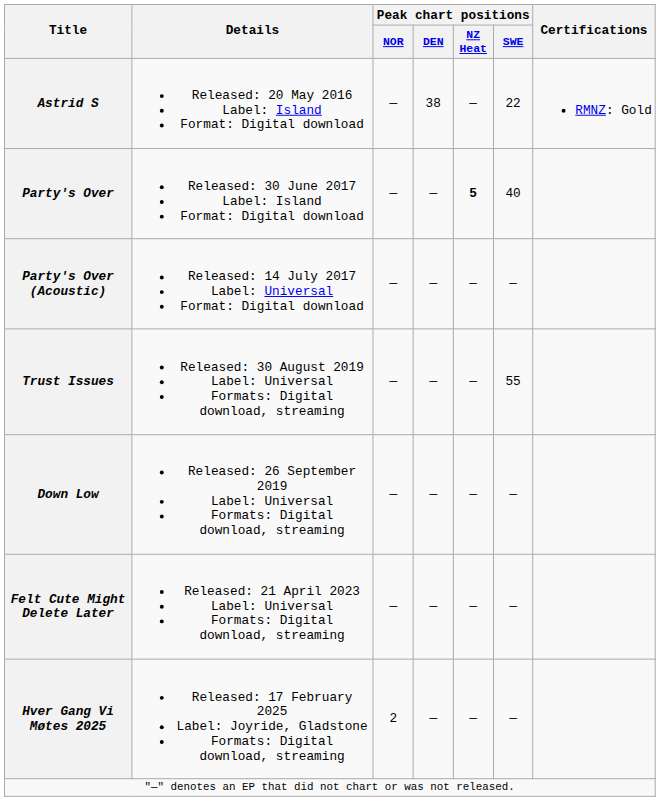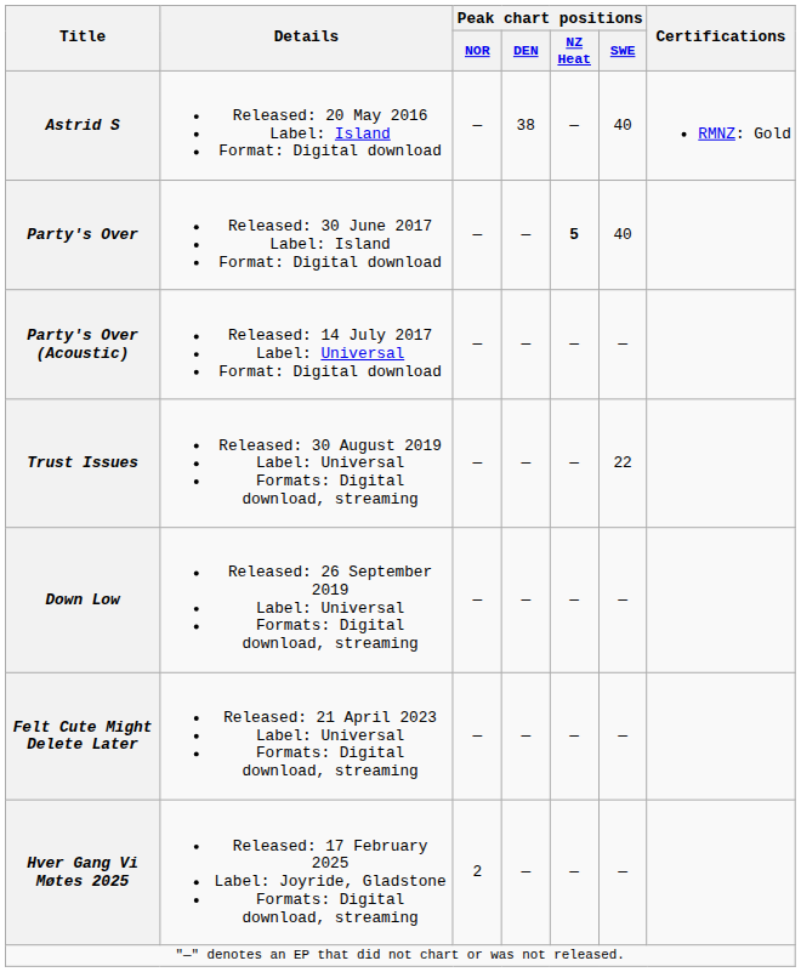Astrid S | Peak chart positions / SWE: 22 -> 40
Trust Issues | Peak chart positions / SWE: 55 -> 22
